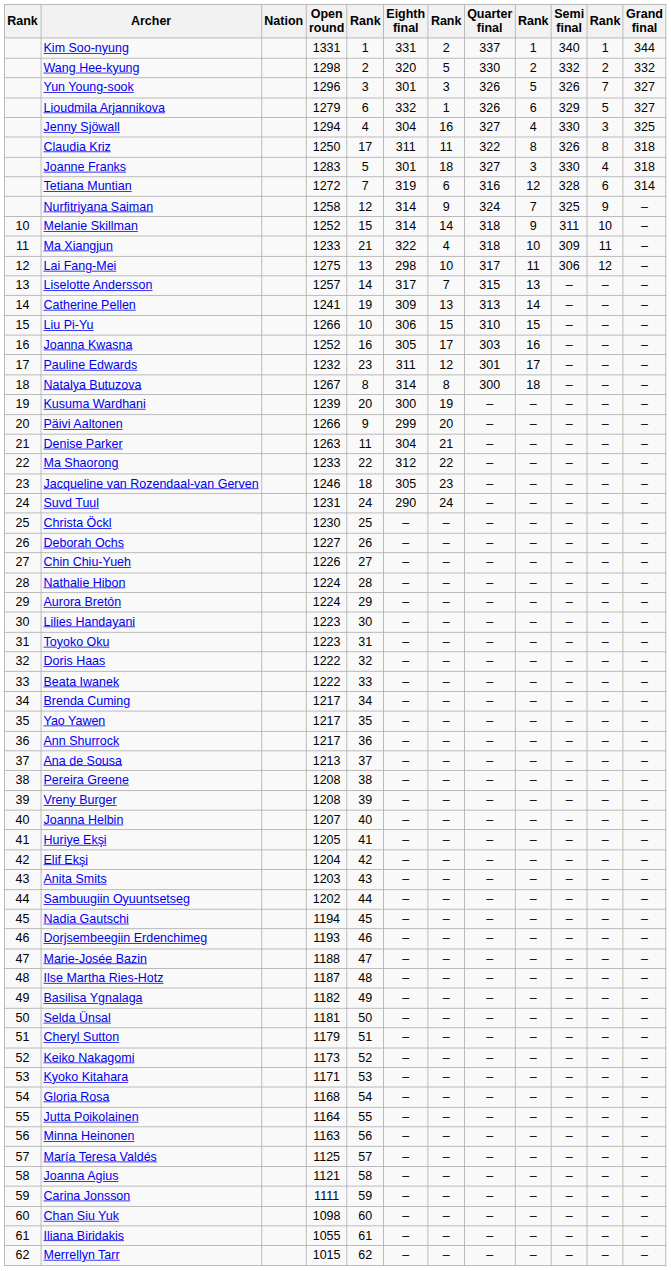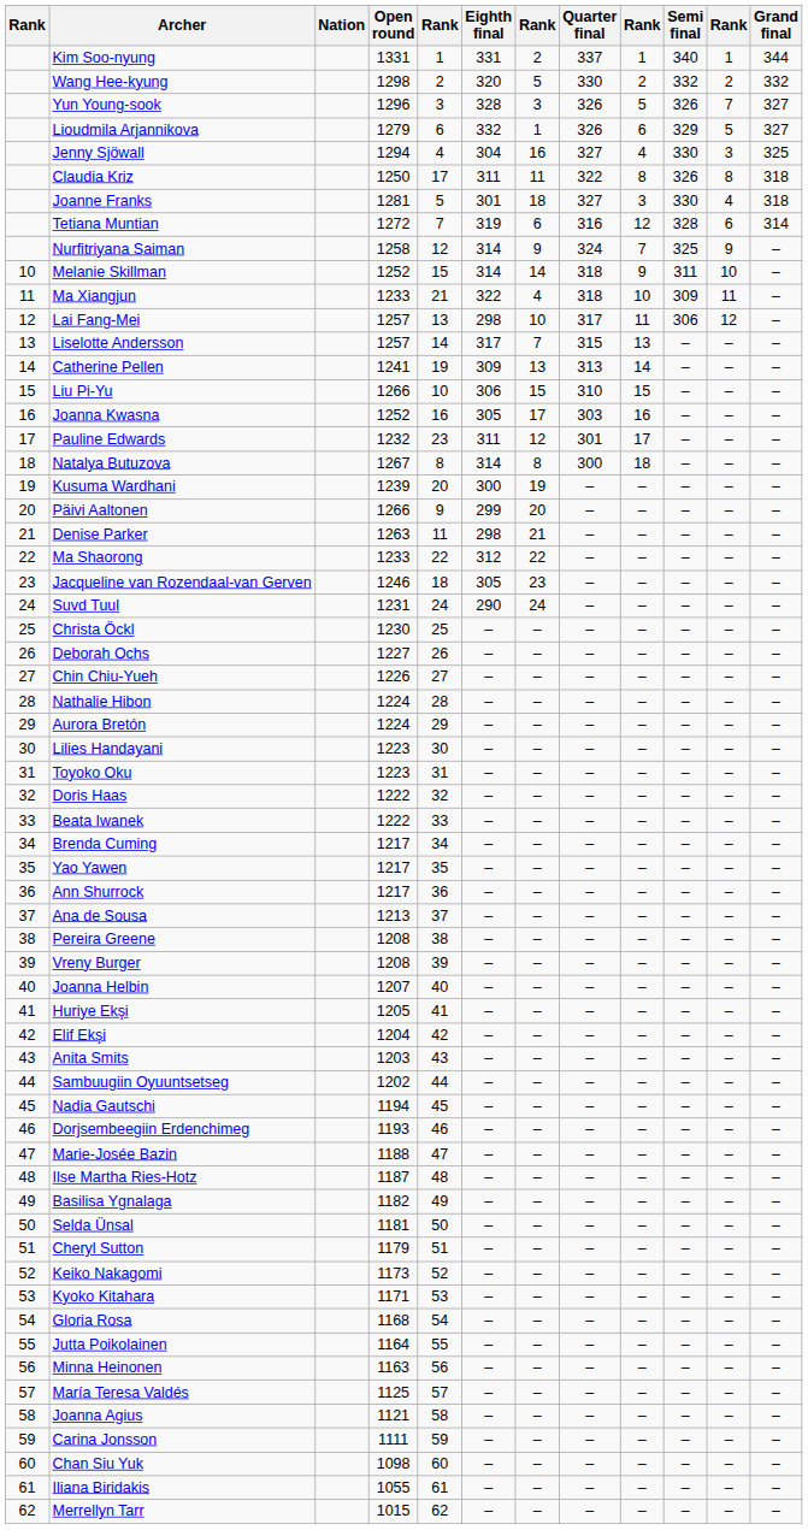Yun Young-sook | Eighth final: 301 -> 328
Joanne Franks | Open round: 1283 -> 1281
Lai Fang-Mei | Open round: 1275 -> 1257
Denise Parker | Eighth final: 304 -> 298
